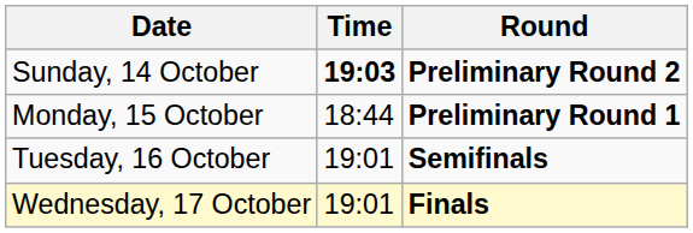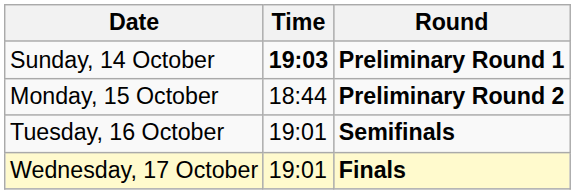Sunday, 14 October | Round: Preliminary Round 2 -> Preliminary Round 1
Monday, 15 October | Round: Preliminary Round 1 -> Preliminary Round 2
